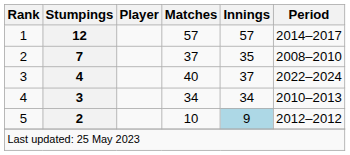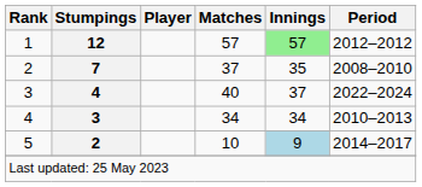1 | Innings: no background -> lightgreen background
1 | Period: 2014–2017 -> 2012–2012
5 | Period: 2012–2012 -> 2014–2017
